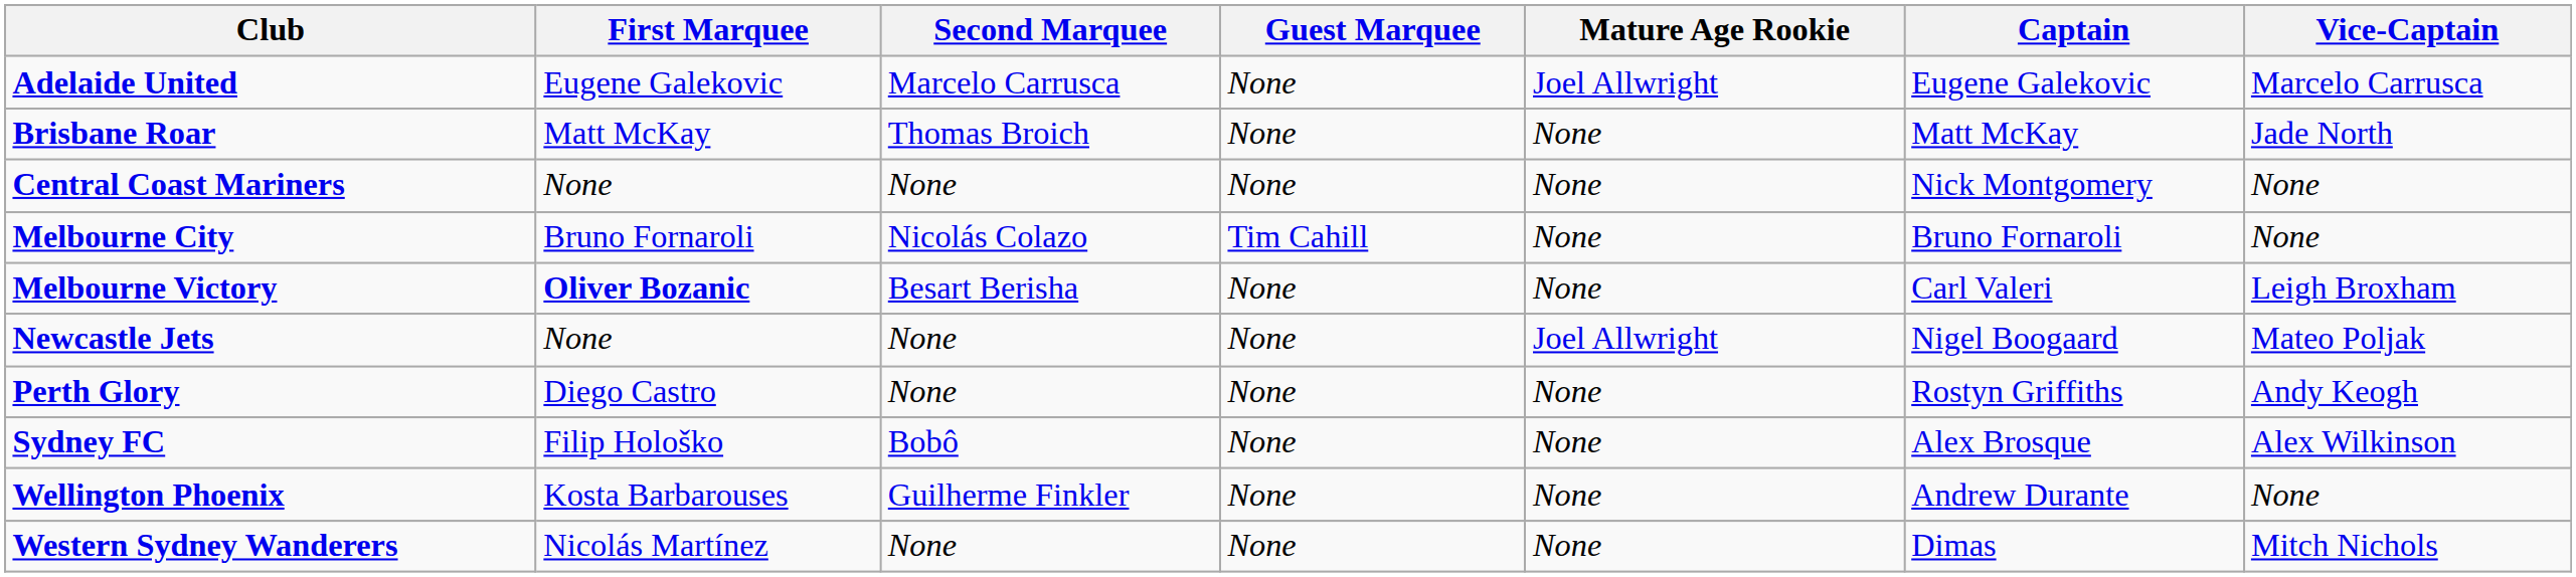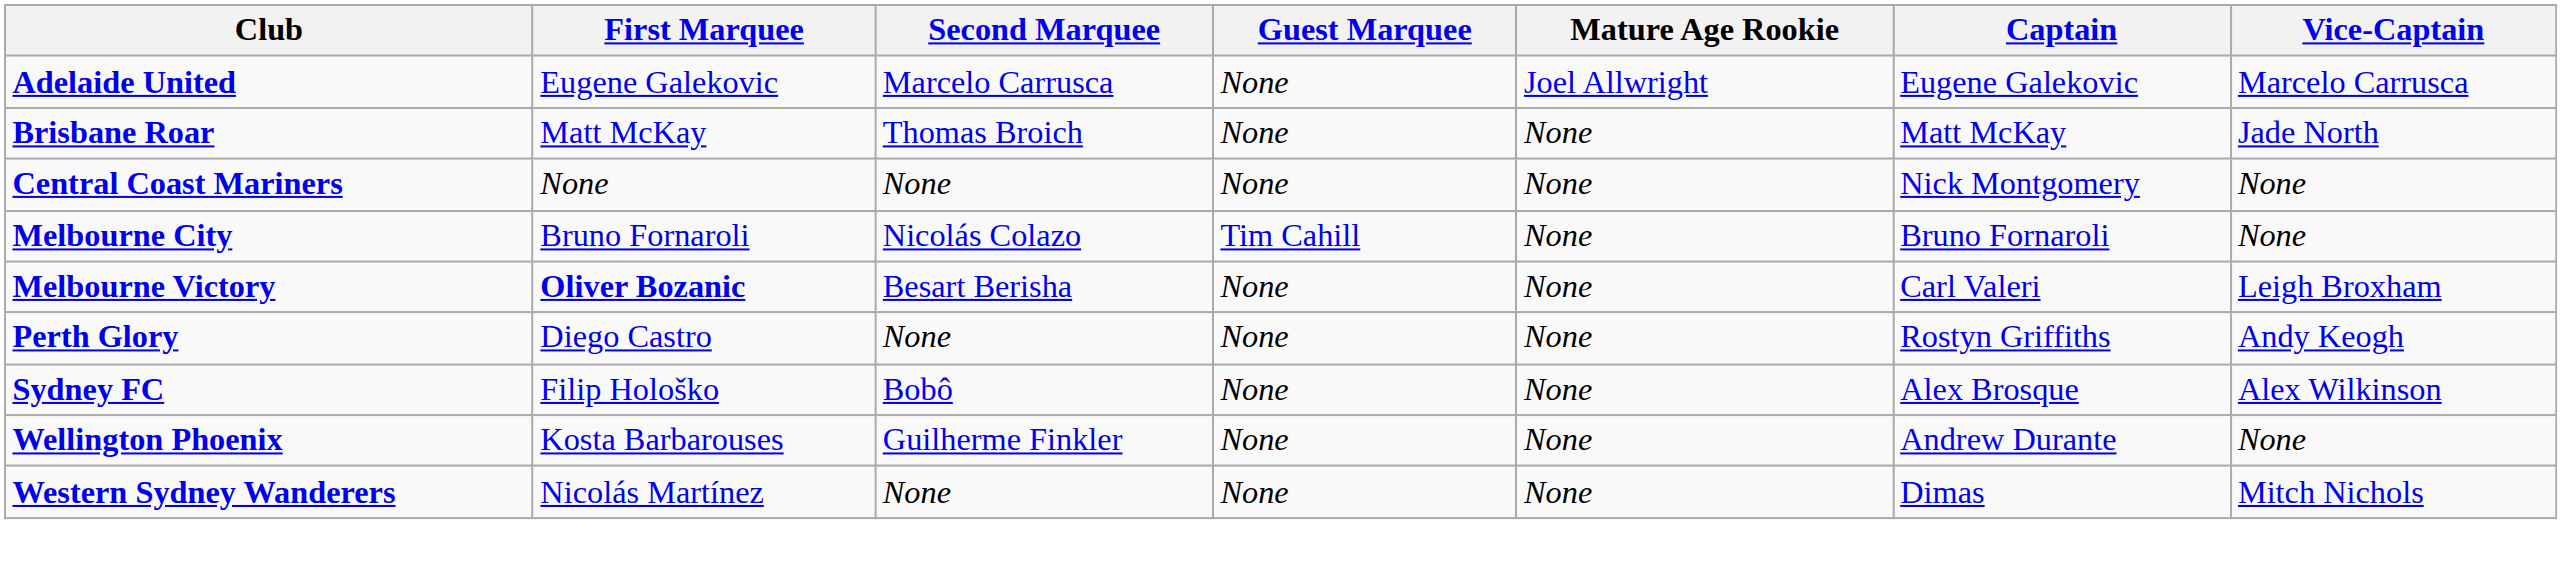- row: Newcastle Jets | None | None | None | Joel Allwright | Nigel Boogaard | Mateo Poljak
